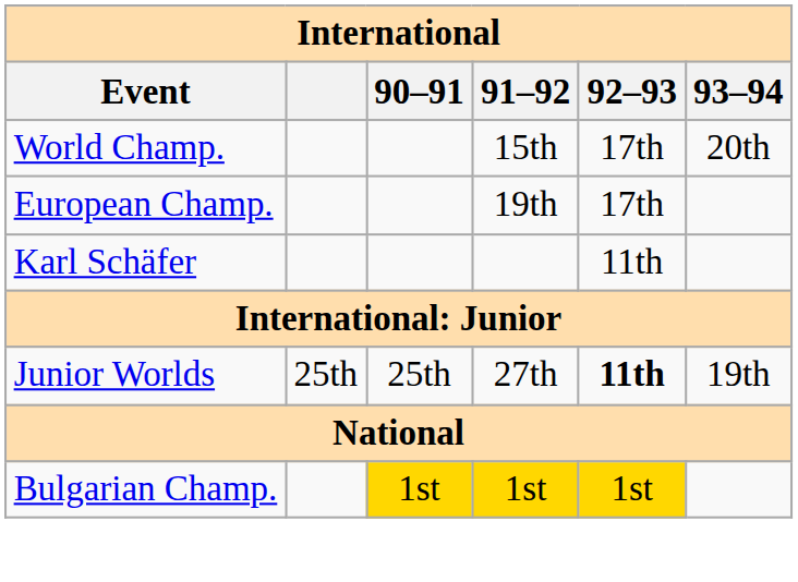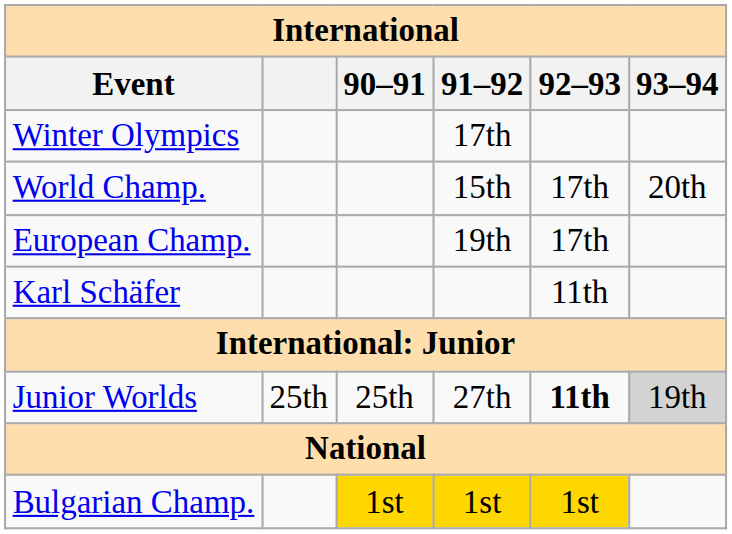+ row: Winter Olympics | 17th
Junior Worlds | 93–94: no background -> lightgrey background
